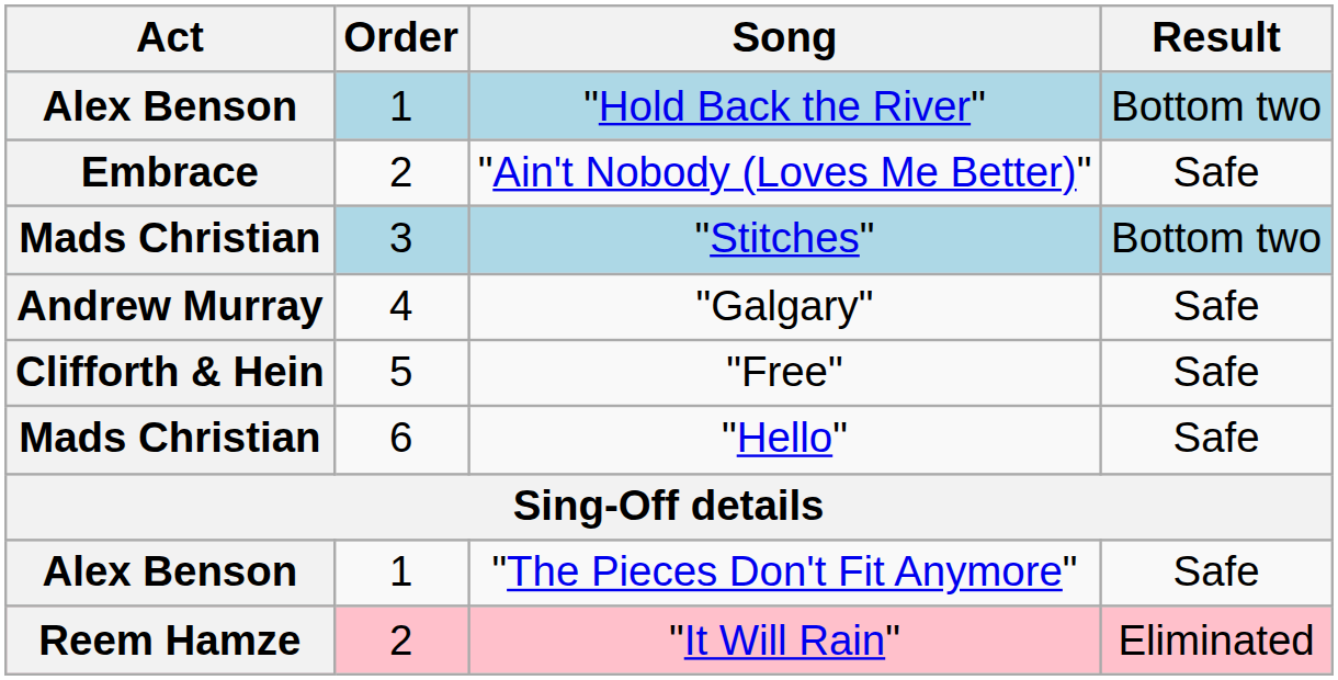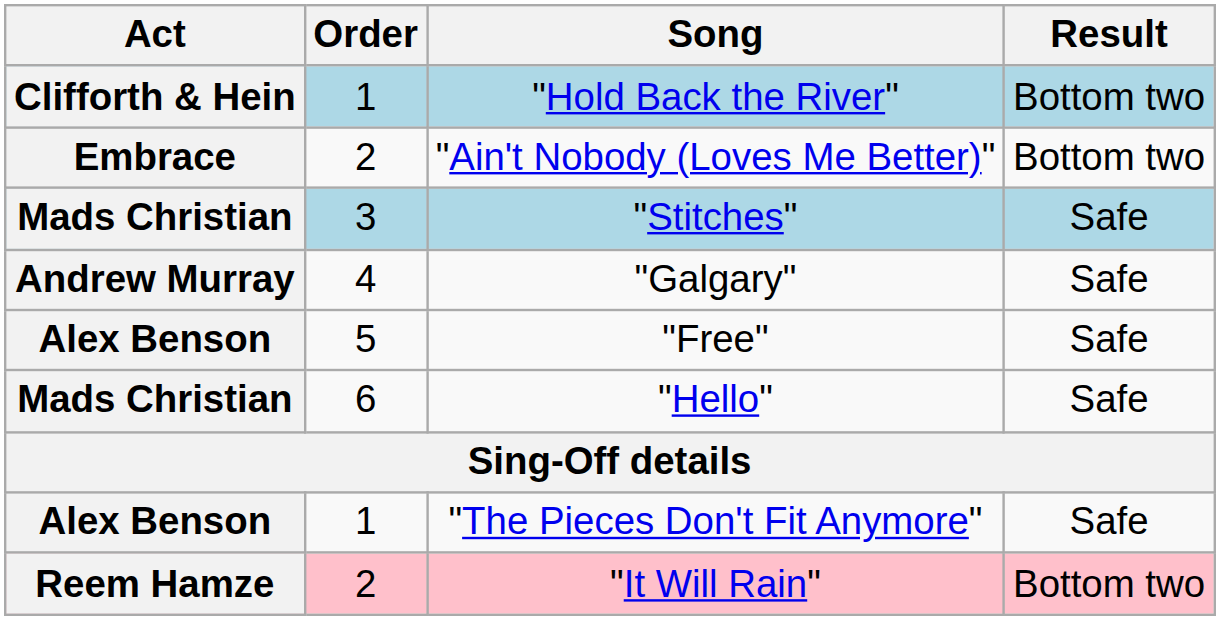"Hold Back the River" | Act: Alex Benson -> Clifforth & Hein
"Ain't Nobody (Loves Me Better)" | Result: Safe -> Bottom two
"Stitches" | Result: Bottom two -> Safe
"Free" | Act: Clifforth & Hein -> Alex Benson
"It Will Rain" | Result: Eliminated -> Bottom two
